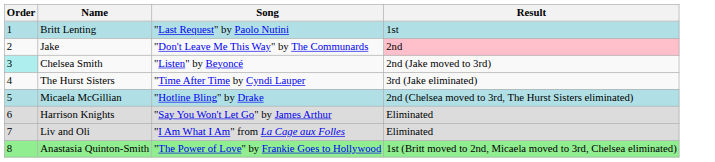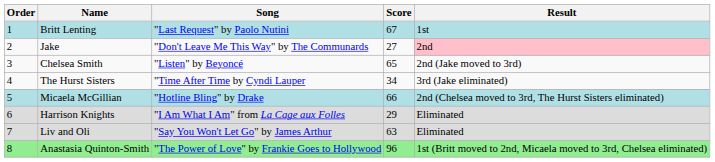+ column: Score | 67 | 27 | 65 | 34 | 66 | 29 | 63 | 96
Chelsea Smith | Order: paleturquoise background -> no background
Harrison Knights | Song: "Say You Won't Let Go" by James Arthur -> "I Am What I Am" from La Cage aux Folles
Liv and Oli | Song: "I Am What I Am" from La Cage aux Folles -> "Say You Won't Let Go" by James Arthur
